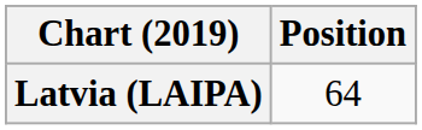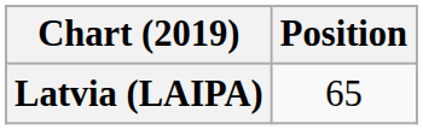Latvia (LAIPA) | Position: 64 -> 65
